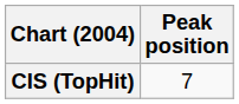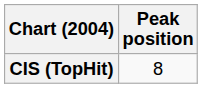CIS (TopHit) | Peak position: 7 -> 8
